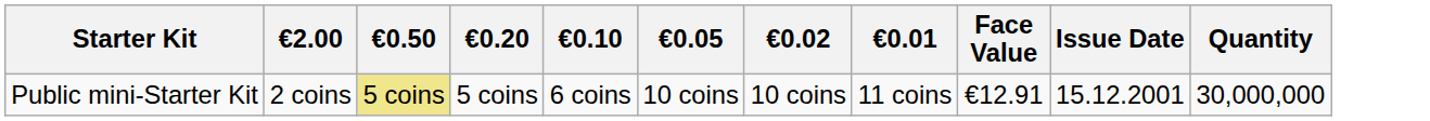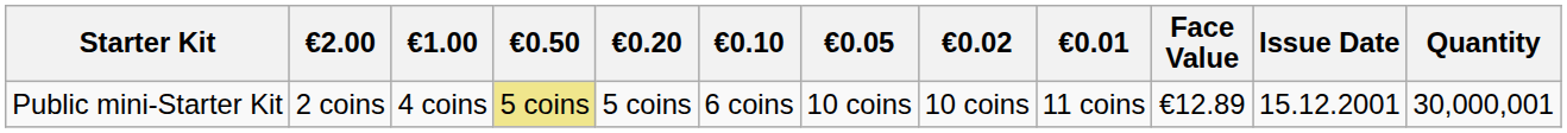+ column: €1.00 | 4 coins
Public mini-Starter Kit | Face Value: €12.91 -> €12.89
Public mini-Starter Kit | Quantity: 30,000,000 -> 30,000,001
